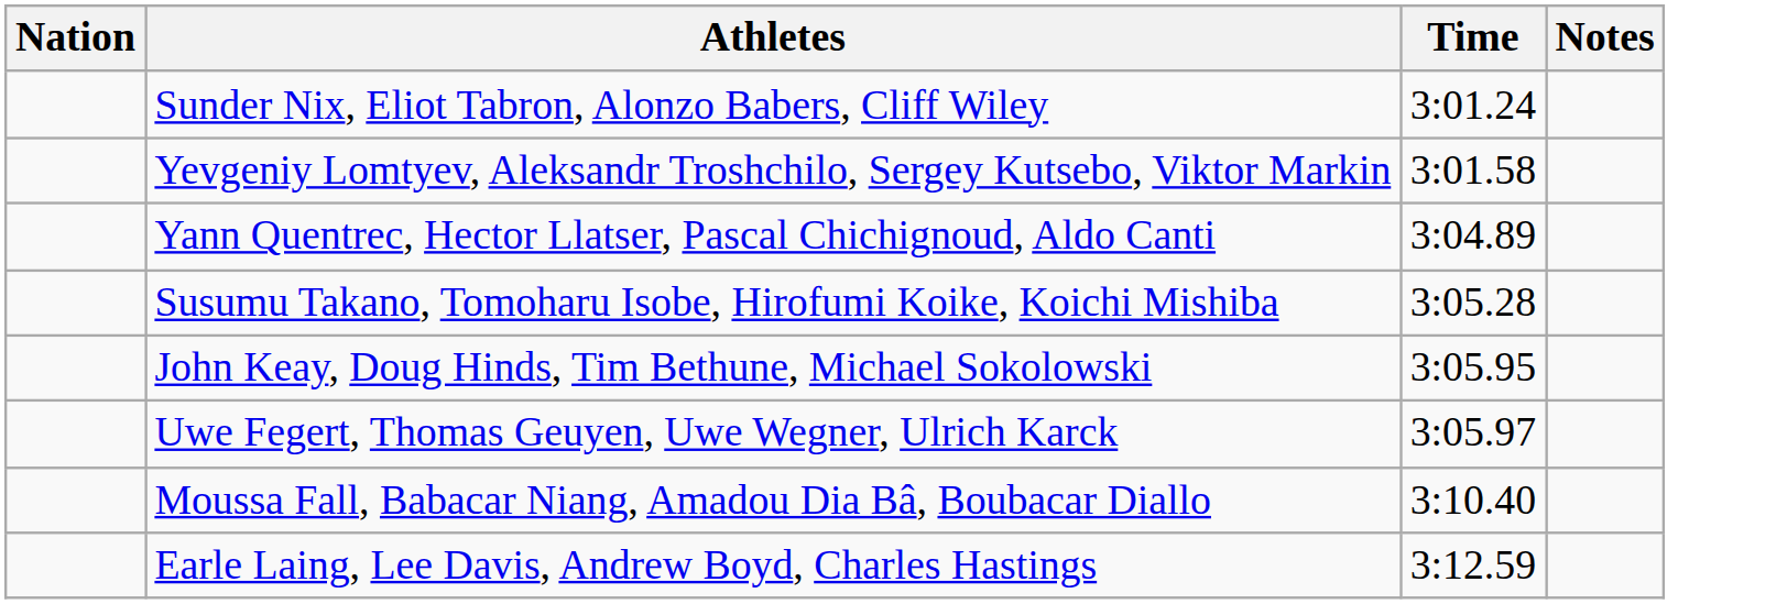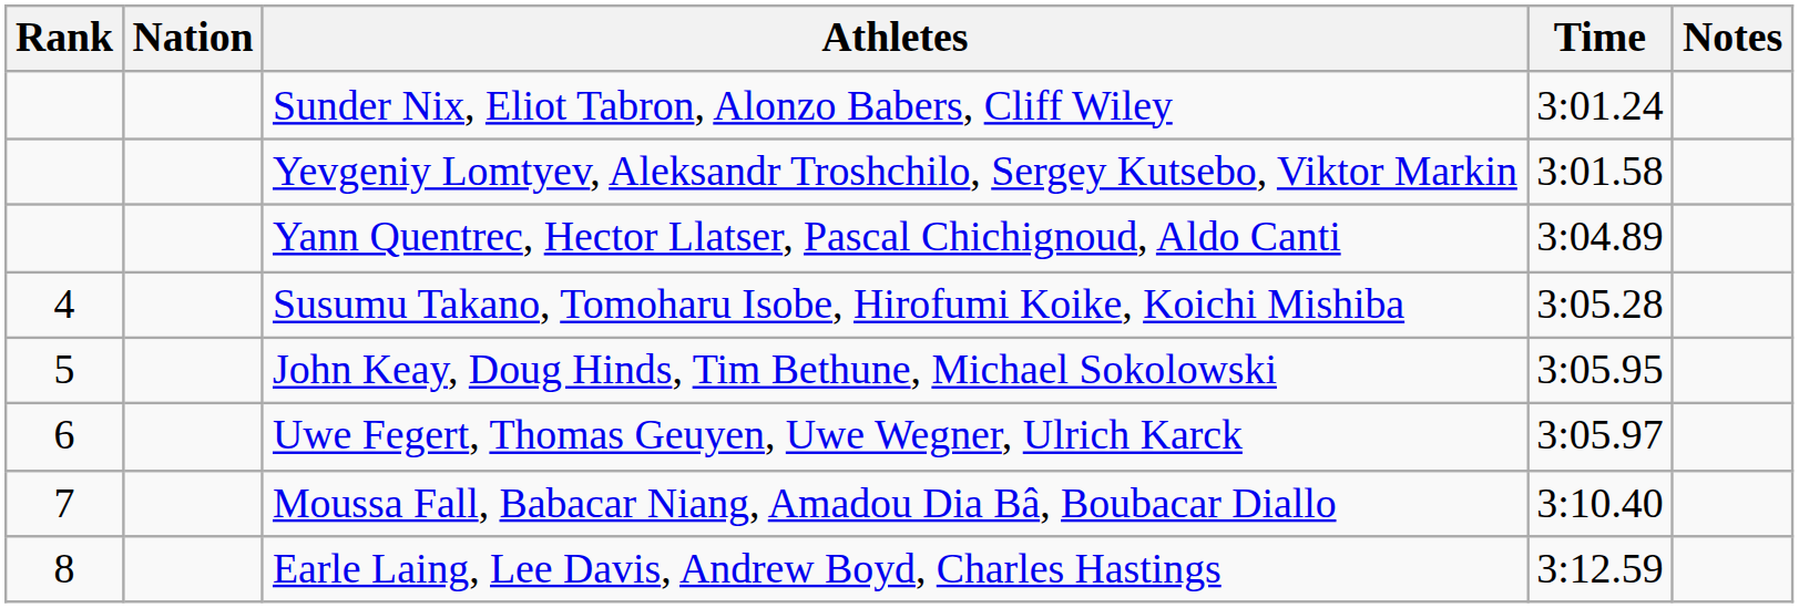+ column: Rank | 4 | 5 | 6 | 7 | 8
